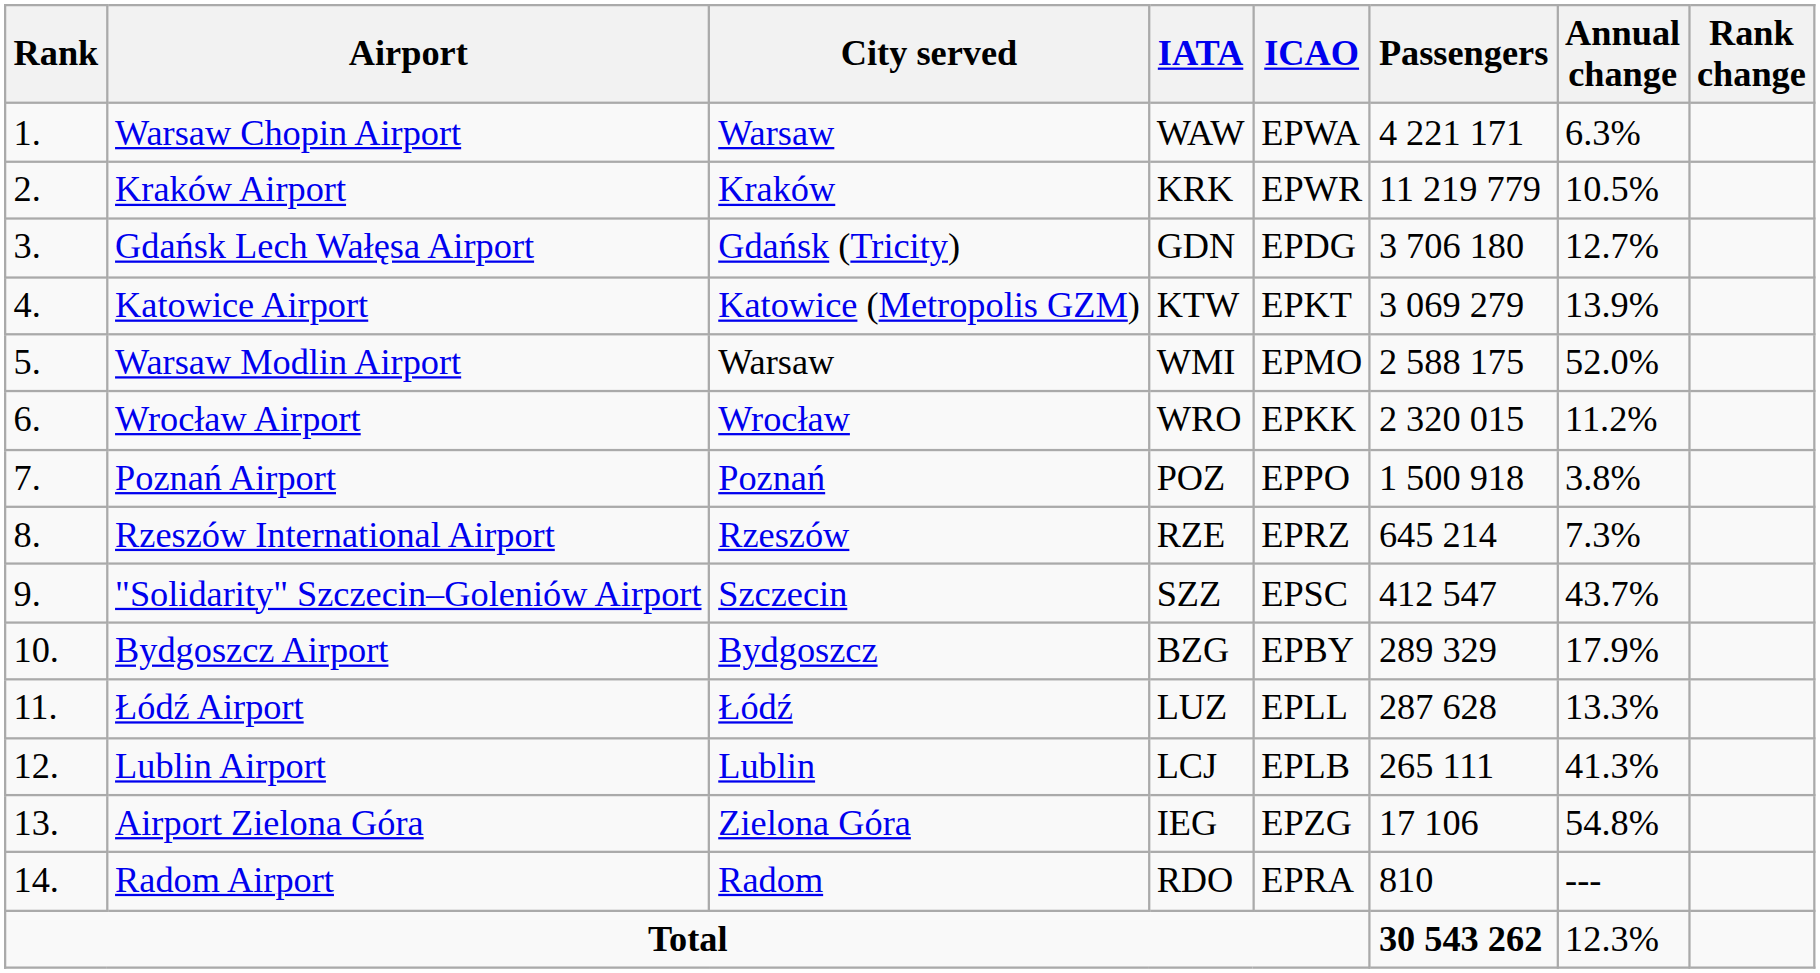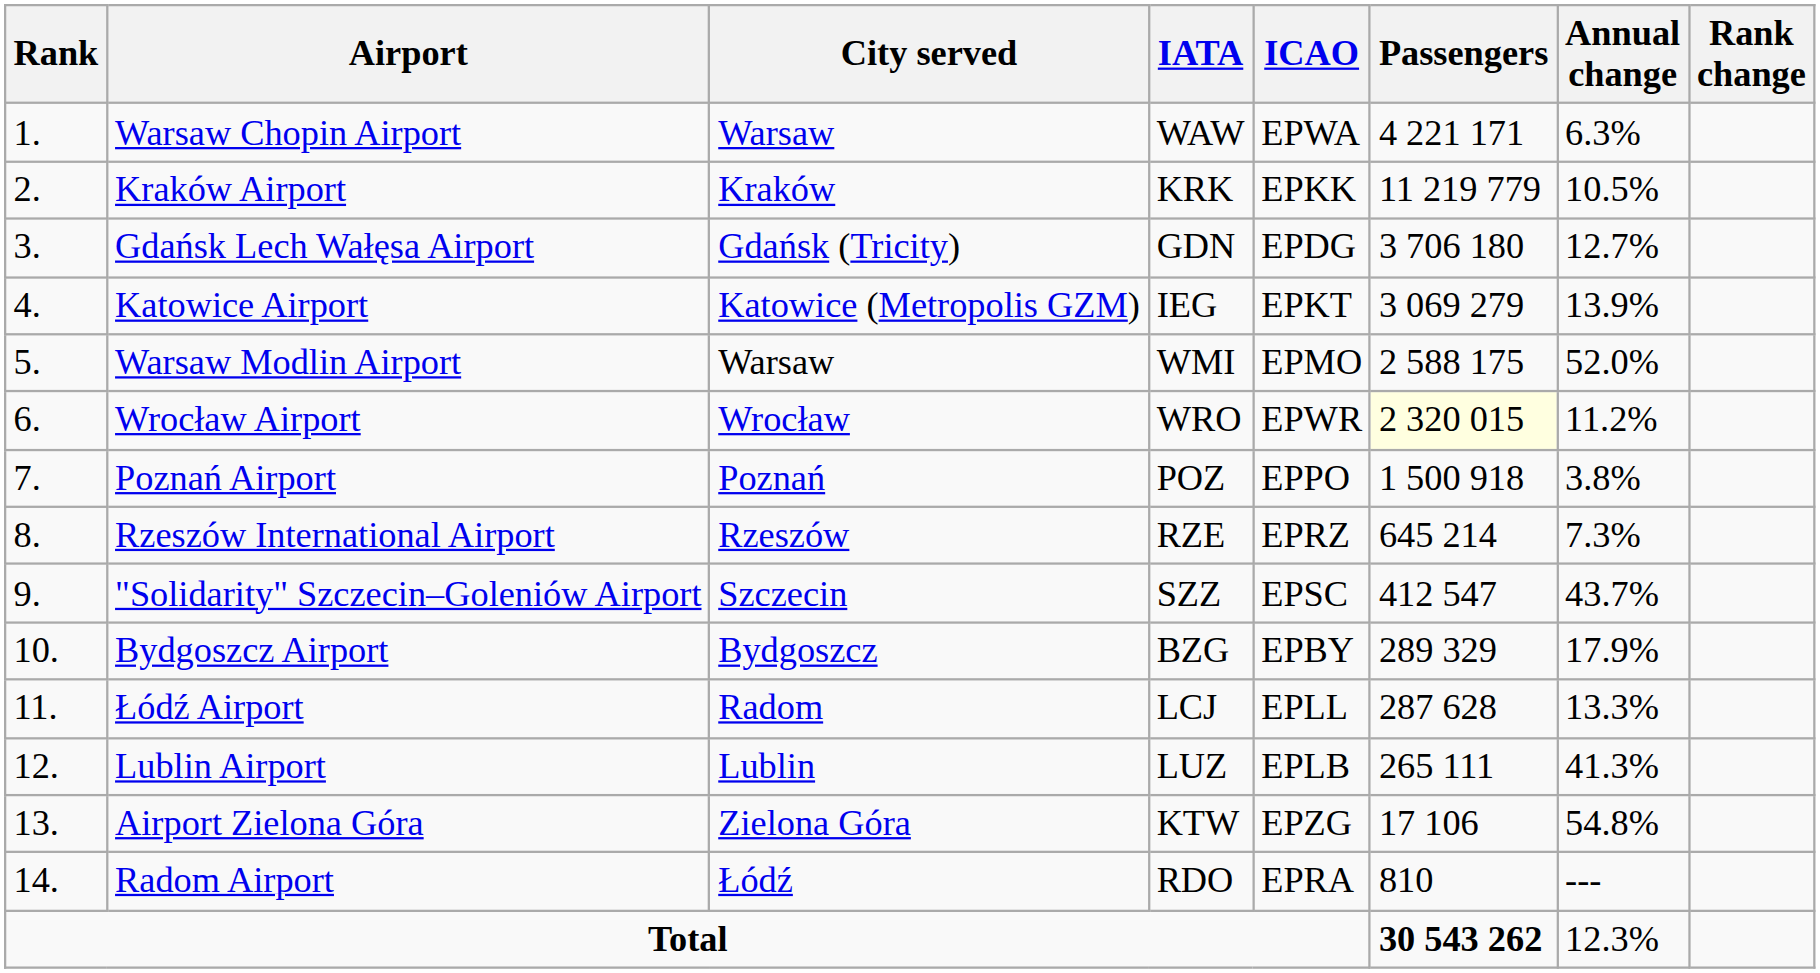Kraków Airport | ICAO: EPWR -> EPKK
Katowice Airport | IATA: KTW -> IEG
Wrocław Airport | ICAO: EPKK -> EPWR
Wrocław Airport | Passengers: no background -> lightyellow background
Łódź Airport | City served: Łódź -> Radom
Łódź Airport | IATA: LUZ -> LCJ
Lublin Airport | IATA: LCJ -> LUZ
Airport Zielona Góra | IATA: IEG -> KTW
Radom Airport | City served: Radom -> Łódź
